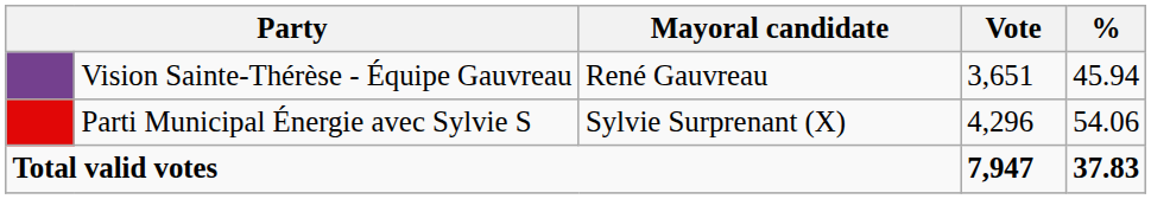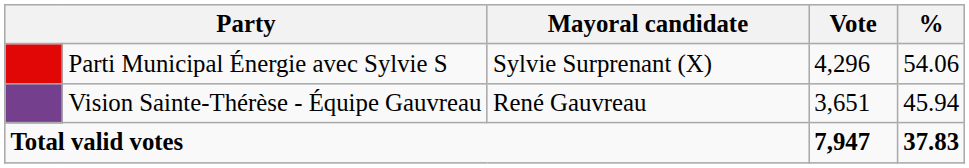rows swapped: Parti Municipal Énergie avec Sylvie S <-> Vision Sainte-Thérèse - Équipe Gauvreau
